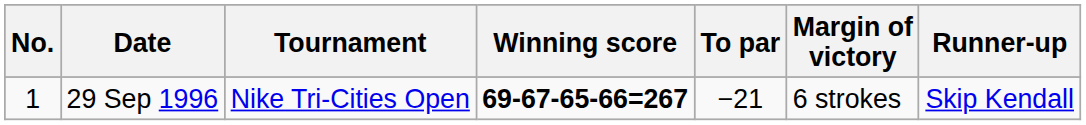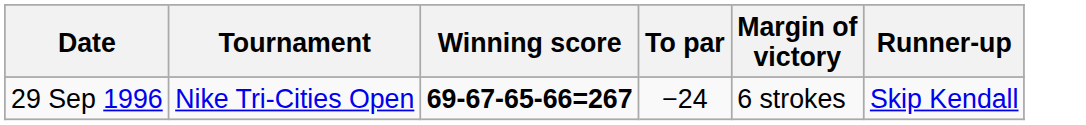- column: No. | 1
29 Sep 1996 | To par: −21 -> −24
